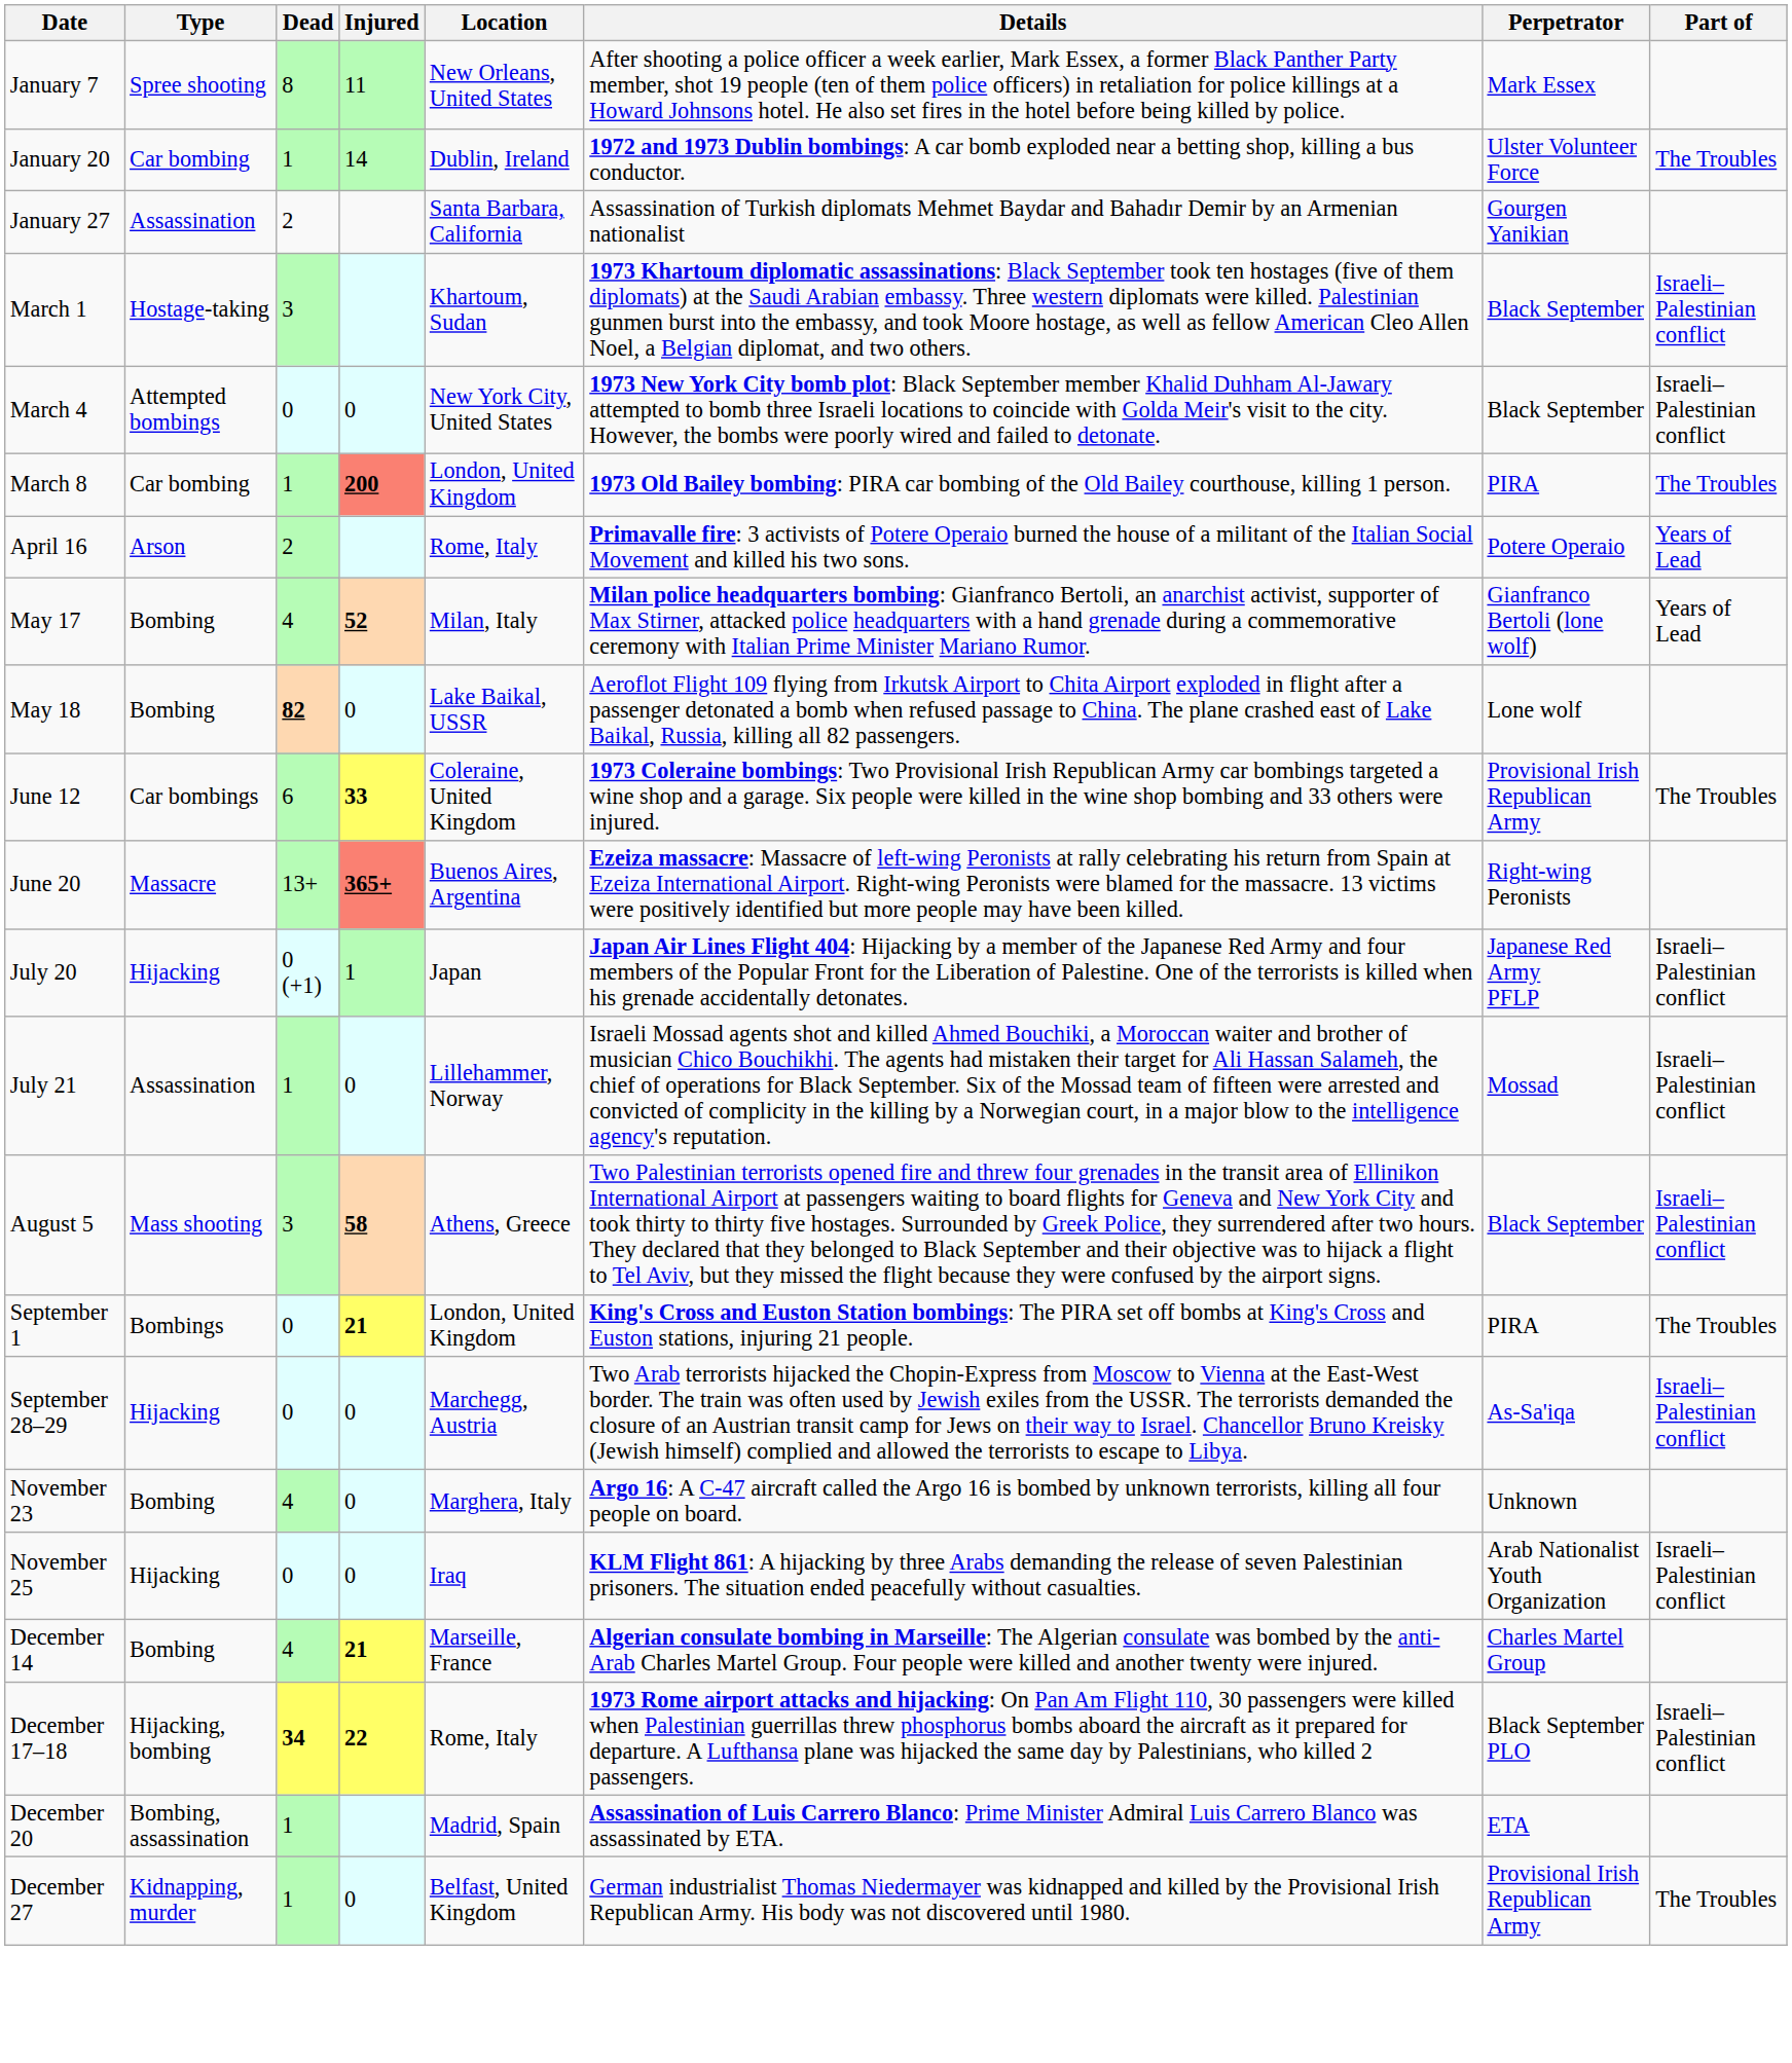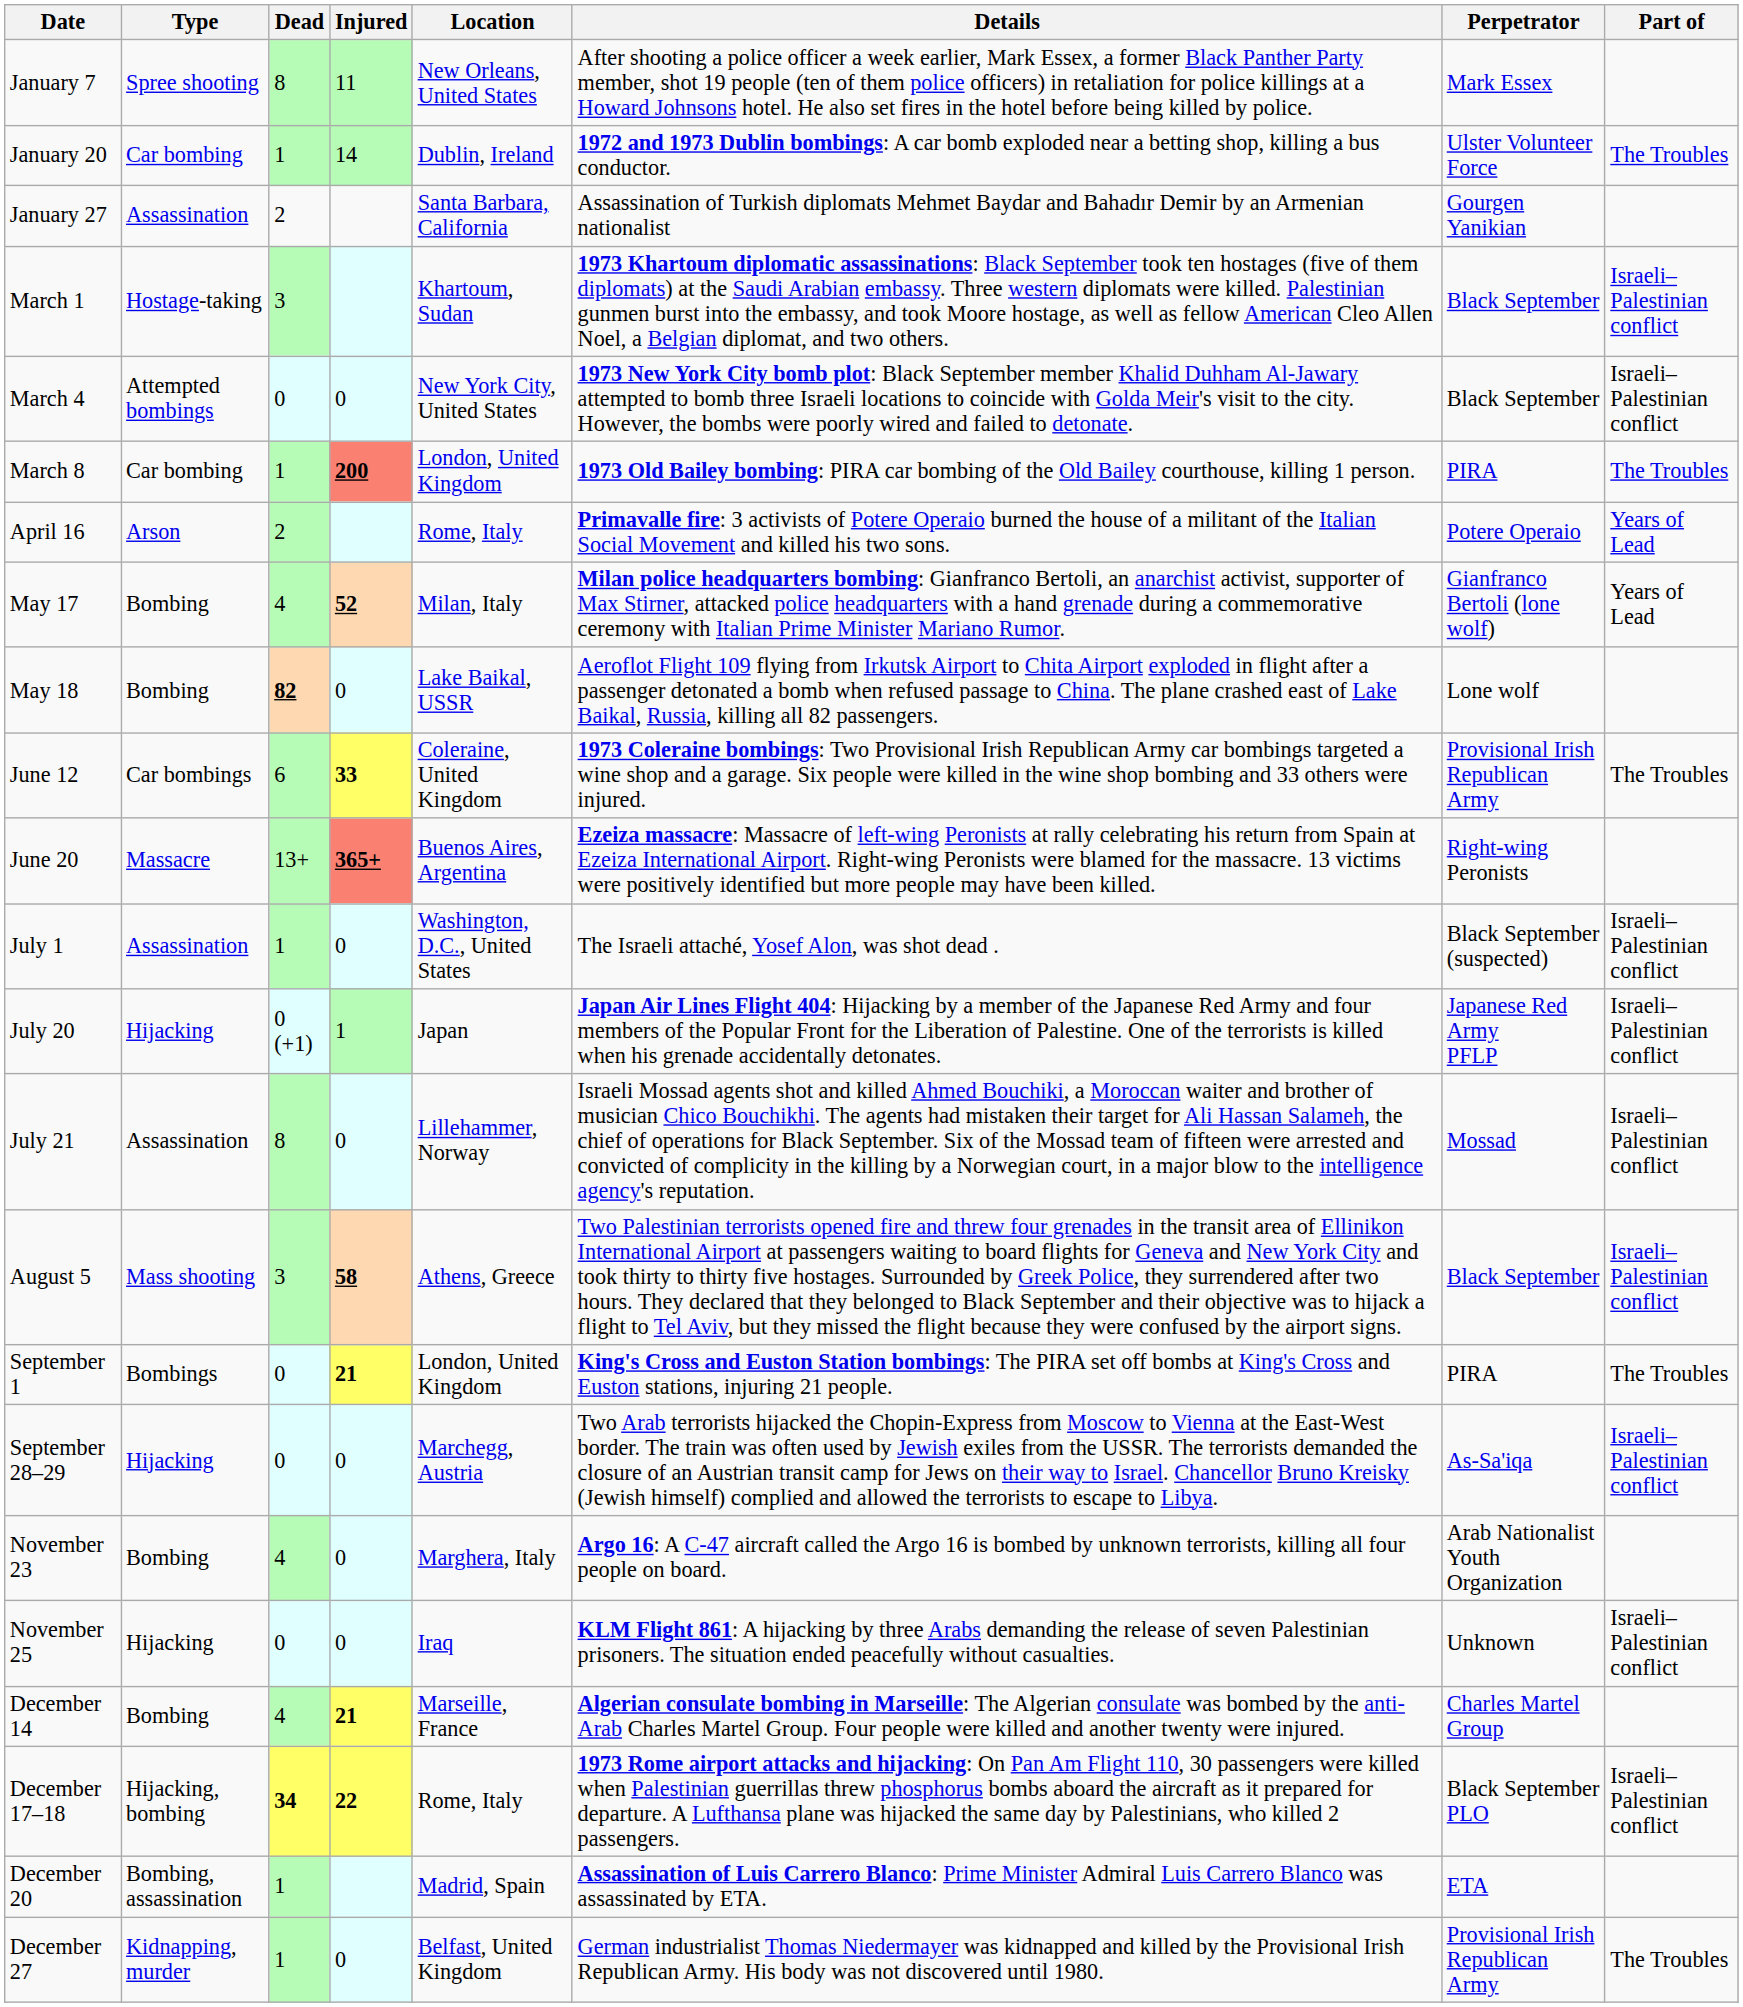+ row: July 1 | Assassination | 1 | 0 | Washington, D.C., United States | The Israeli attaché, Yosef Alon, was shot dead . | Black September (suspected) | Israeli–Palestinian conflict
July 21 | Dead: 1 -> 8
November 23 | Perpetrator: Unknown -> Arab Nationalist Youth Organization
November 25 | Perpetrator: Arab Nationalist Youth Organization -> Unknown
